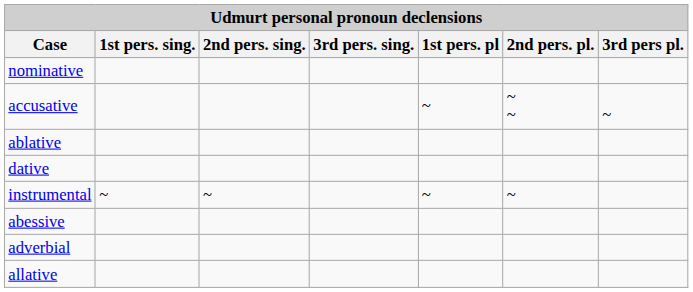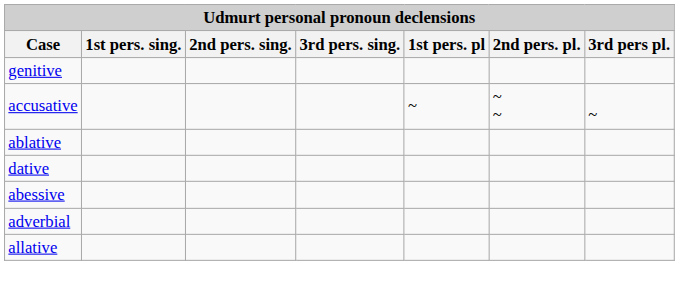- row: nominative
+ row: genitive
- row: instrumental | ~ | ~ | ~ | ~
